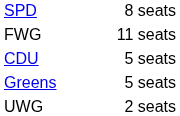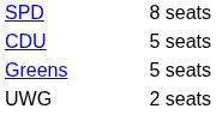- row: FWG | 11 seats
